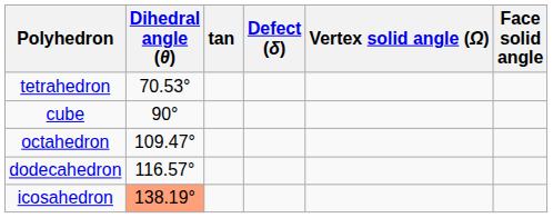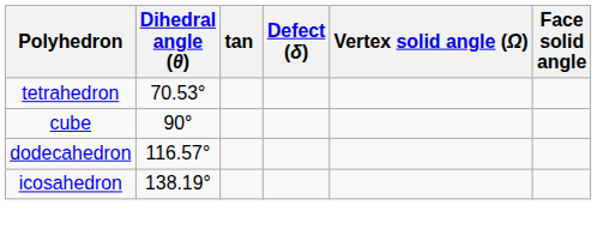- row: octahedron | 109.47°
icosahedron | Dihedral angle (θ): lightsalmon background -> no background
